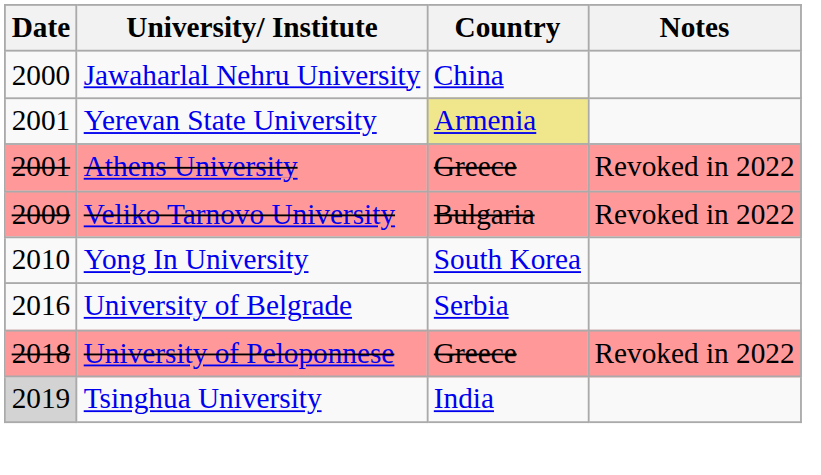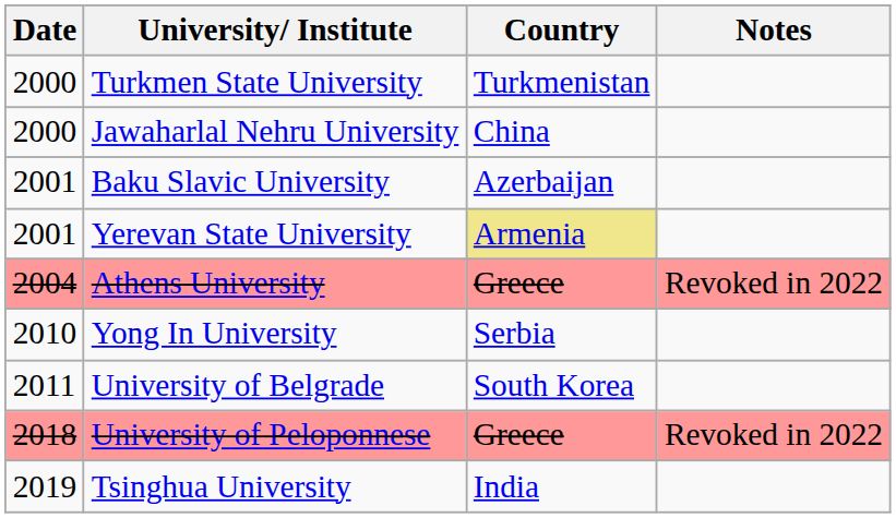+ row: 2000 | Turkmen State University | Turkmenistan
+ row: 2001 | Baku Slavic University | Azerbaijan
Athens University | Date: 2001 -> 2004
- row: 2009 | Veliko Tarnovo University | Bulgaria | Revoked in 2022
Yong In University | Country: South Korea -> Serbia
University of Belgrade | Date: 2016 -> 2011
University of Belgrade | Country: Serbia -> South Korea
Tsinghua University | Date: lightgrey background -> no background
